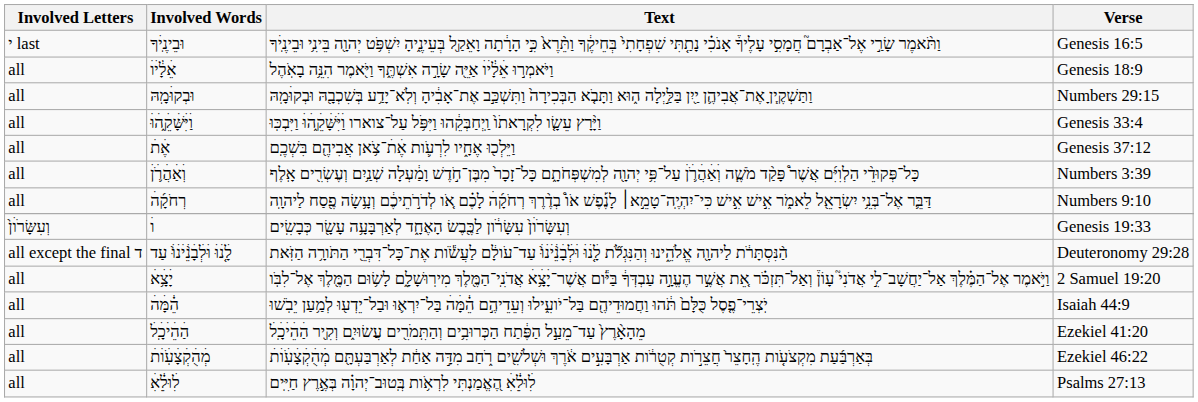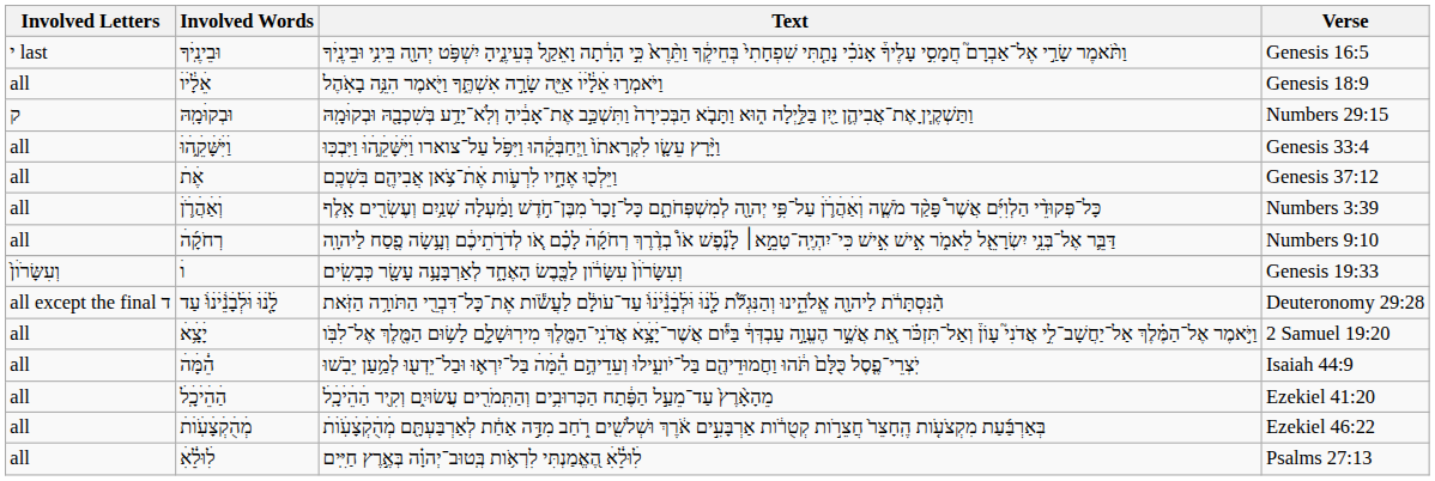וּבְקוּׄמָֽהּ | Involved Letters: all -> ק
